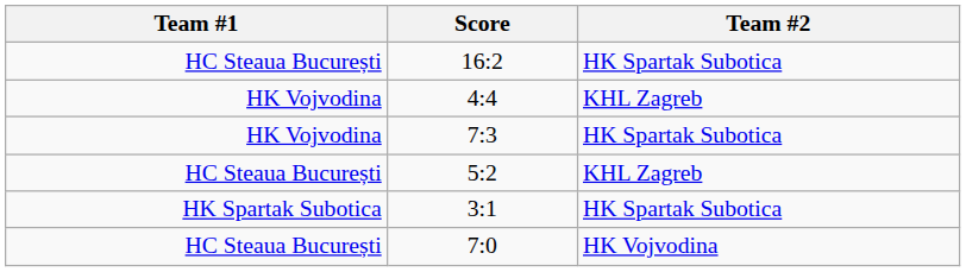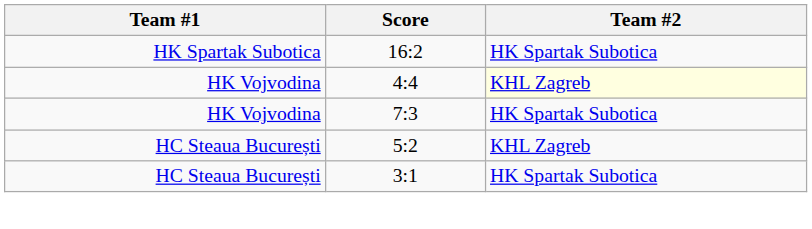16:2 | Team #1: HC Steaua București -> HK Spartak Subotica
4:4 | Team #2: no background -> lightyellow background
3:1 | Team #1: HK Spartak Subotica -> HC Steaua București
- row: HC Steaua București | 7:0 | HK Vojvodina
